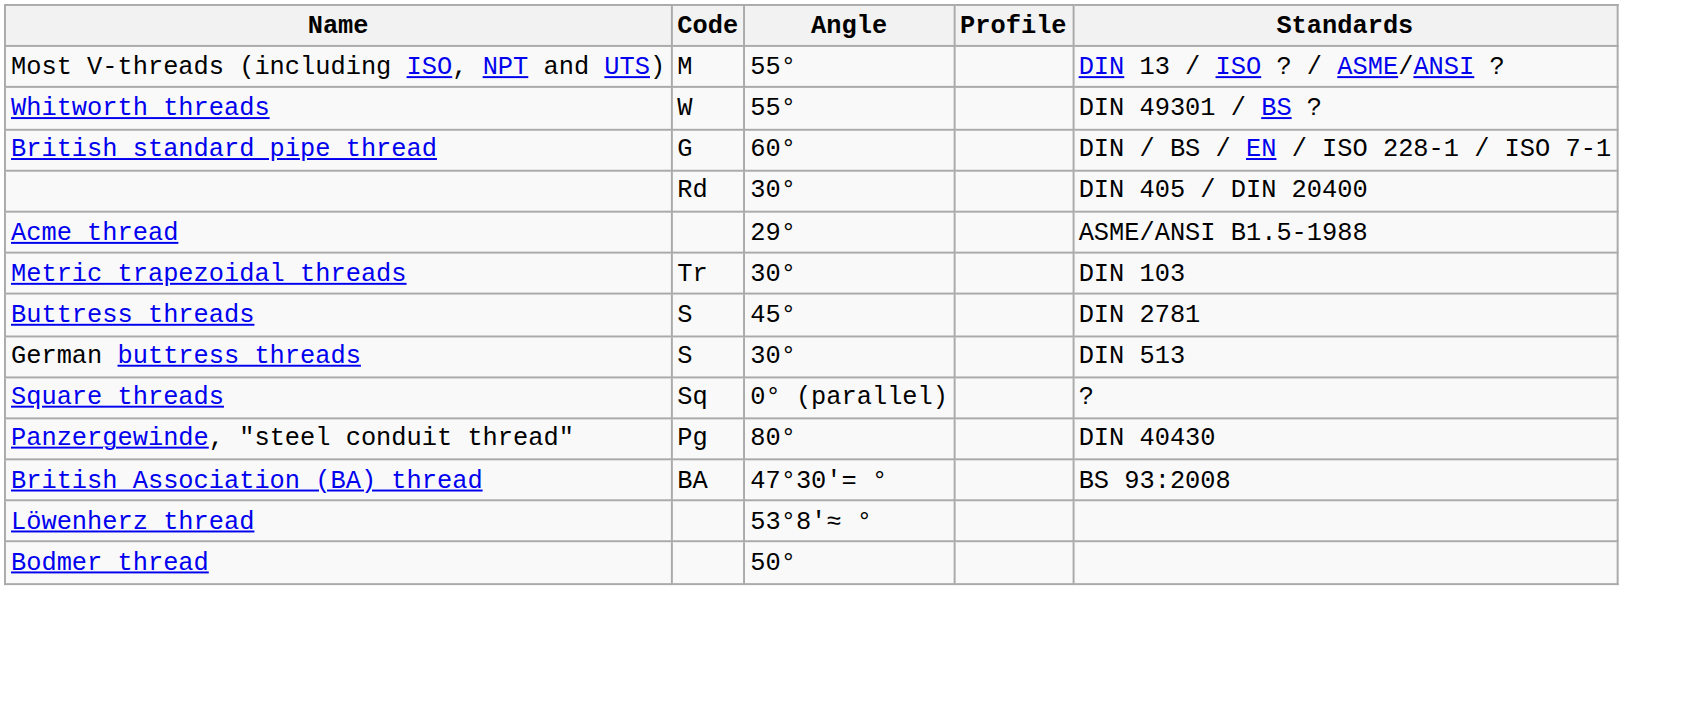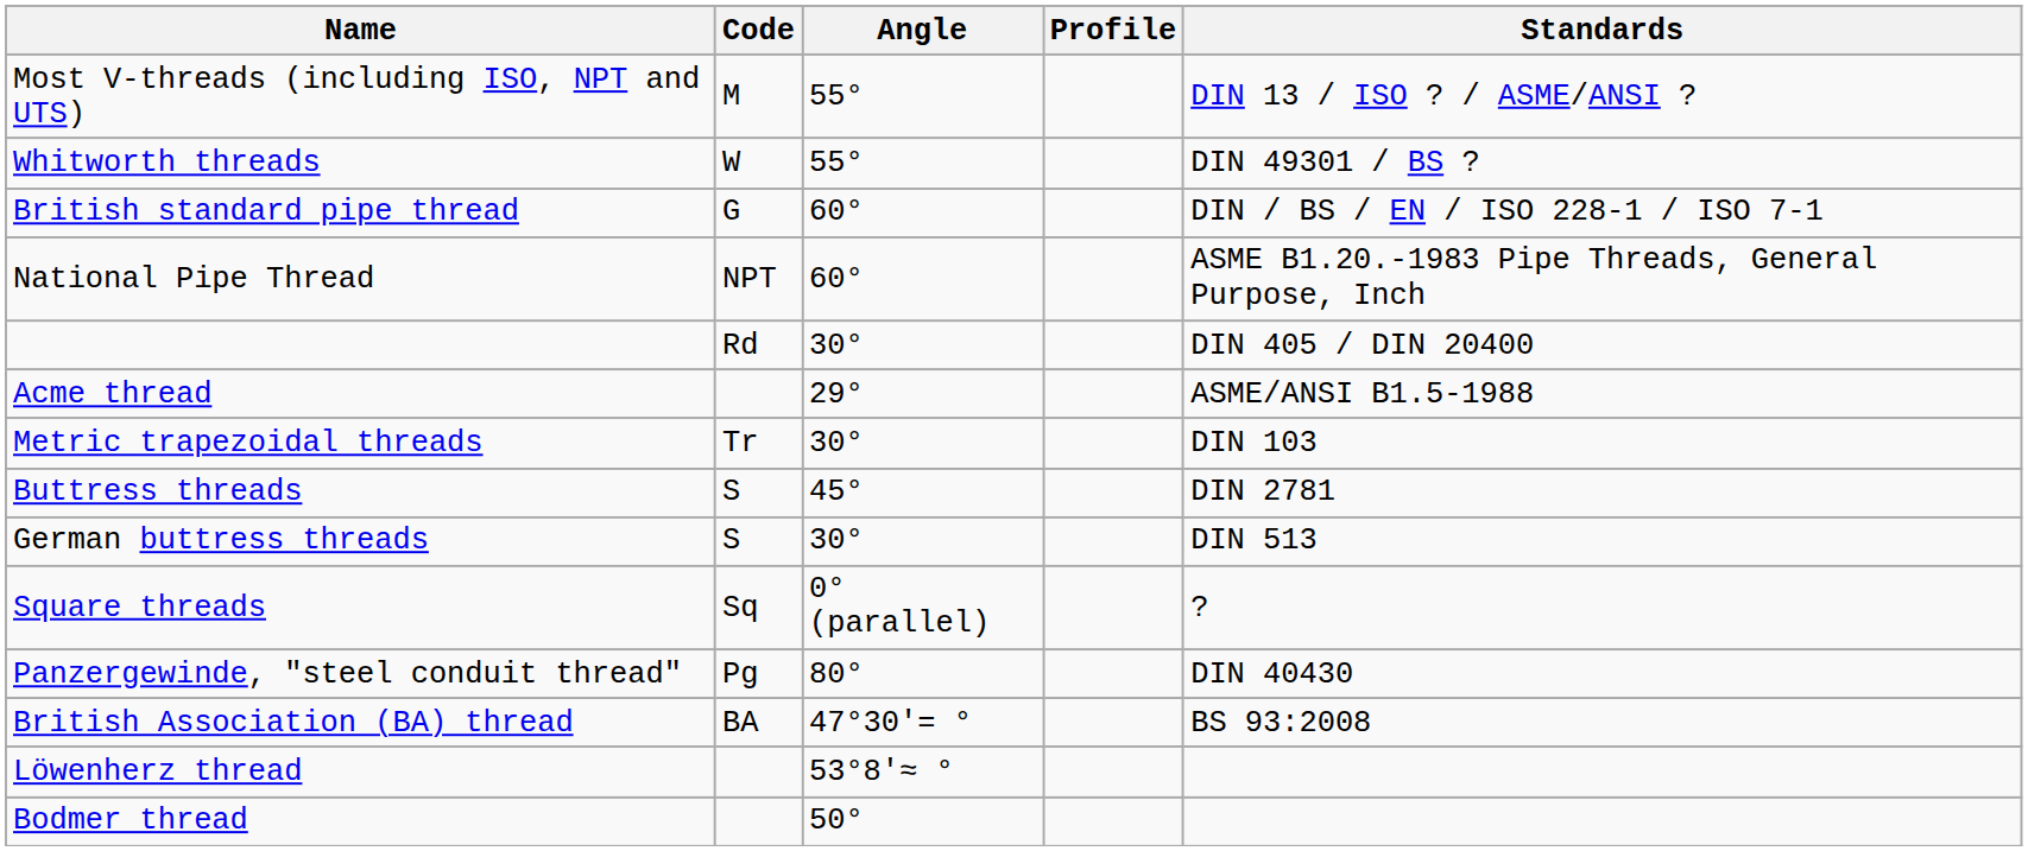+ row: National Pipe Thread | NPT | 60° | ASME B1.20.-1983 Pipe Threads, General Purpose, Inch
